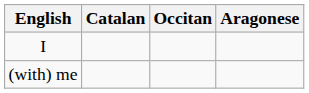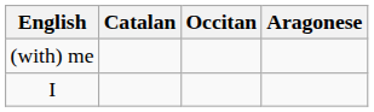rows swapped: I <-> (with) me
